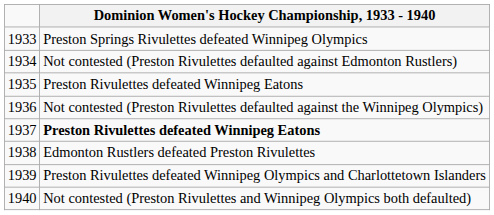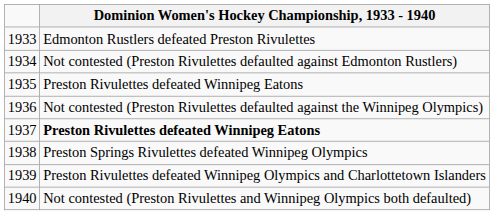1933 | Dominion Women's Hockey Championship, 1933 - 1940: Preston Springs Rivulettes defeated Winnipeg Olympics -> Edmonton Rustlers defeated Preston Rivulettes
1938 | Dominion Women's Hockey Championship, 1933 - 1940: Edmonton Rustlers defeated Preston Rivulettes -> Preston Springs Rivulettes defeated Winnipeg Olympics
